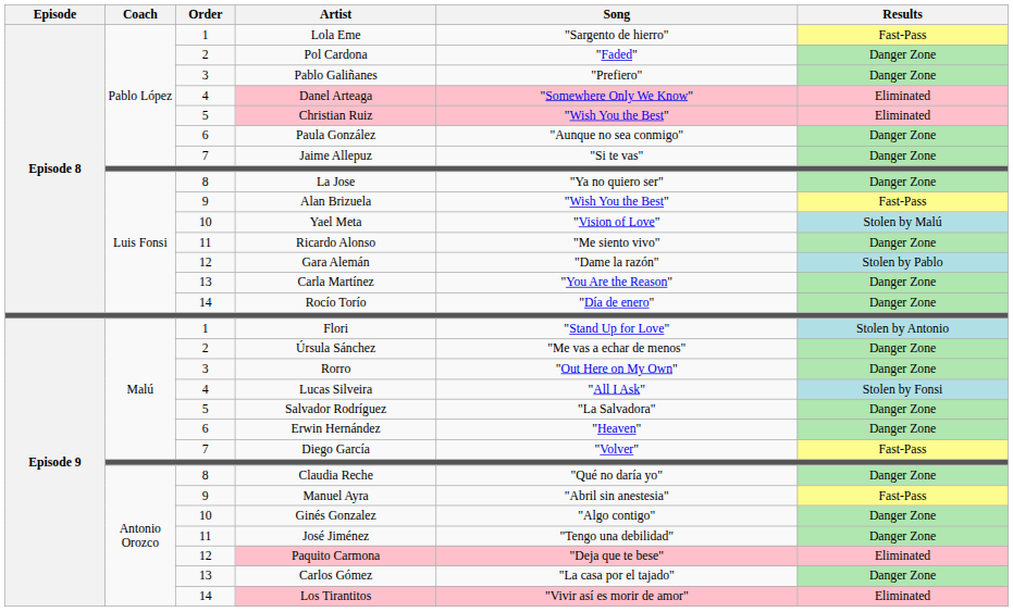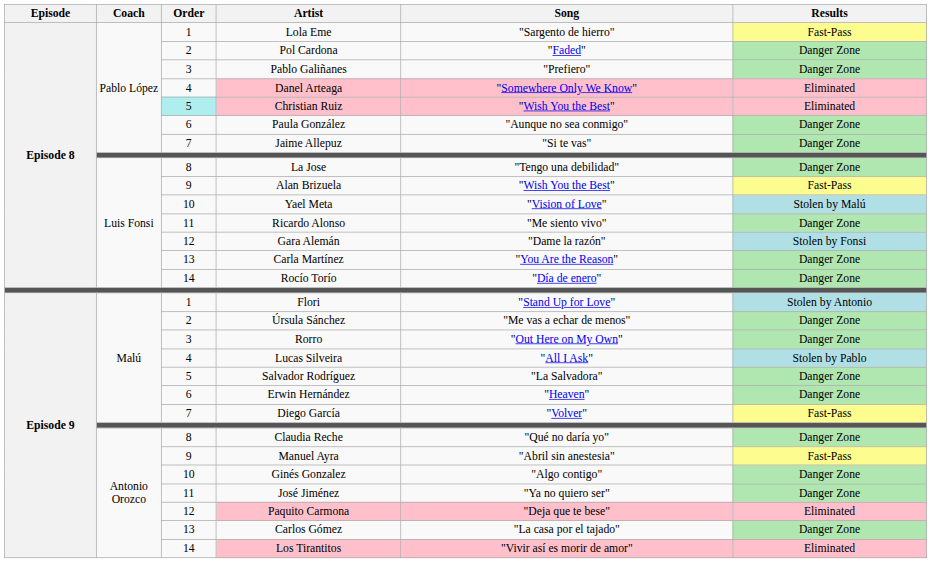Christian Ruiz | Order: no background -> paleturquoise background
La Jose | Song: "Ya no quiero ser" -> "Tengo una debilidad"
Gara Alemán | Results: Stolen by Pablo -> Stolen by Fonsi
Lucas Silveira | Results: Stolen by Fonsi -> Stolen by Pablo
José Jiménez | Song: "Tengo una debilidad" -> "Ya no quiero ser"
